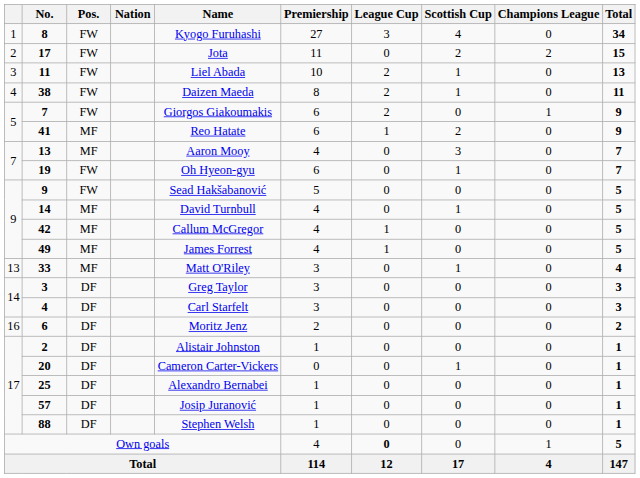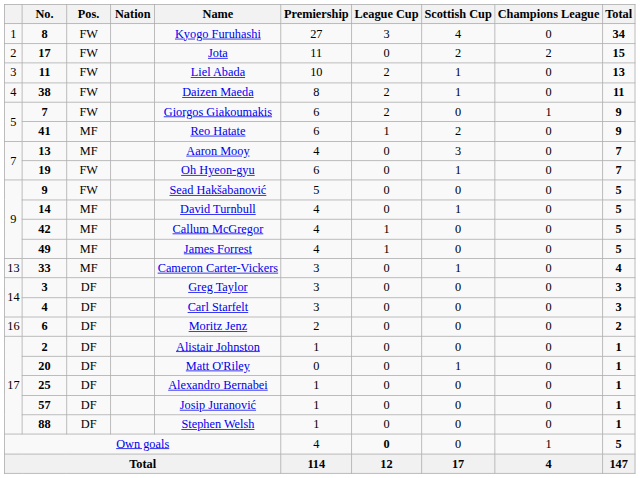33 | Name: Matt O'Riley -> Cameron Carter-Vickers
20 | Name: Cameron Carter-Vickers -> Matt O'Riley
